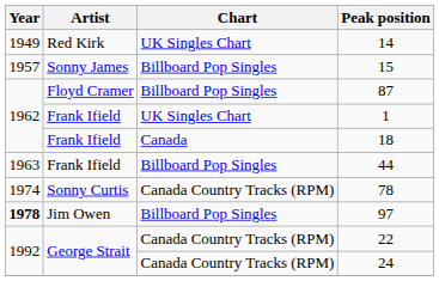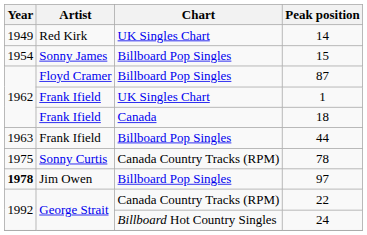15 | Year: 1957 -> 1954
78 | Year: 1974 -> 1975
24 | Chart: Canada Country Tracks (RPM) -> Billboard Hot Country Singles
